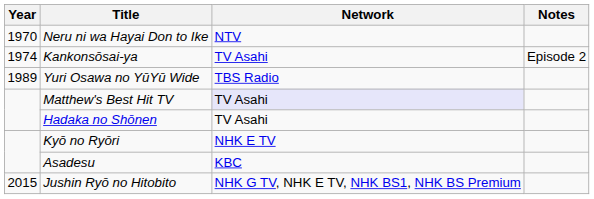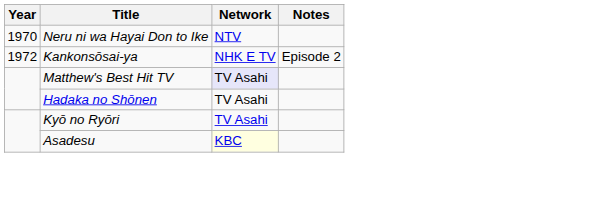Kankonsōsai-ya | Year: 1974 -> 1972
Kankonsōsai-ya | Network: TV Asahi -> NHK E TV
- row: 1989 | Yuri Osawa no YūYū Wide | TBS Radio
Kyō no Ryōri | Network: NHK E TV -> TV Asahi
Asadesu | Network: no background -> lightyellow background
- row: 2015 | Jushin Ryō no Hitobito | NHK G TV, NHK E TV, NHK BS1, NHK BS Premium
